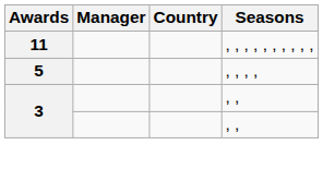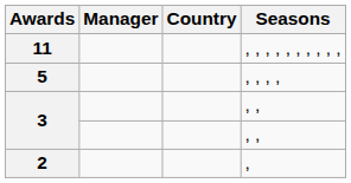+ row: 2 | ,
